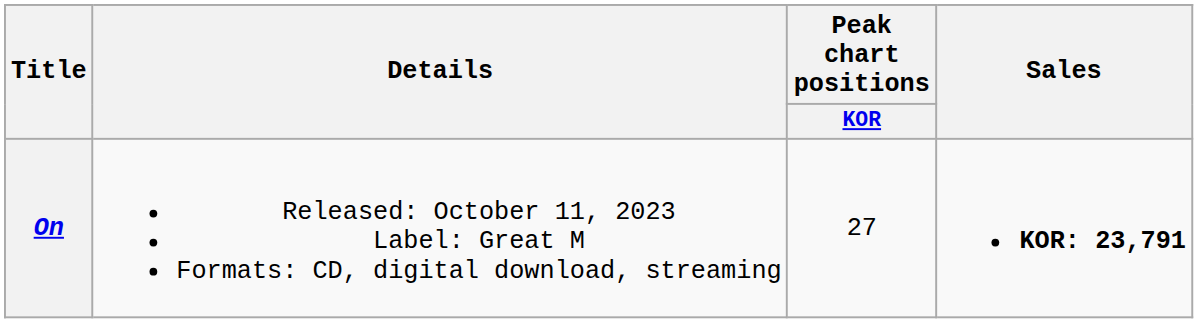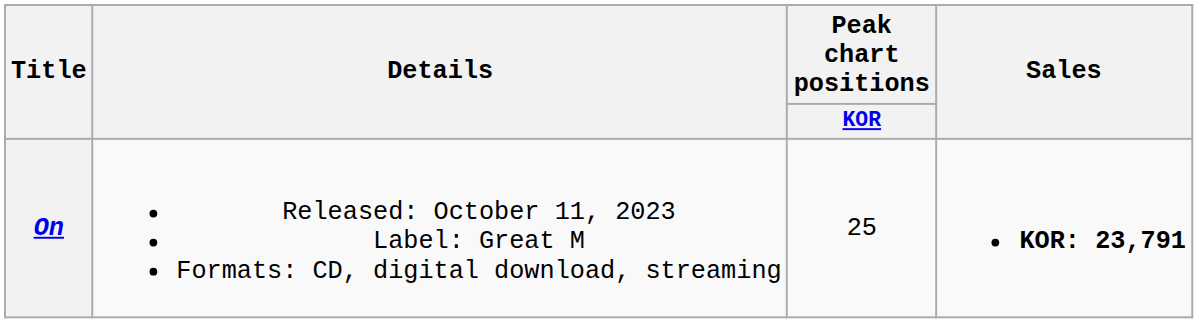On | Peak chart positions / KOR: 27 -> 25
